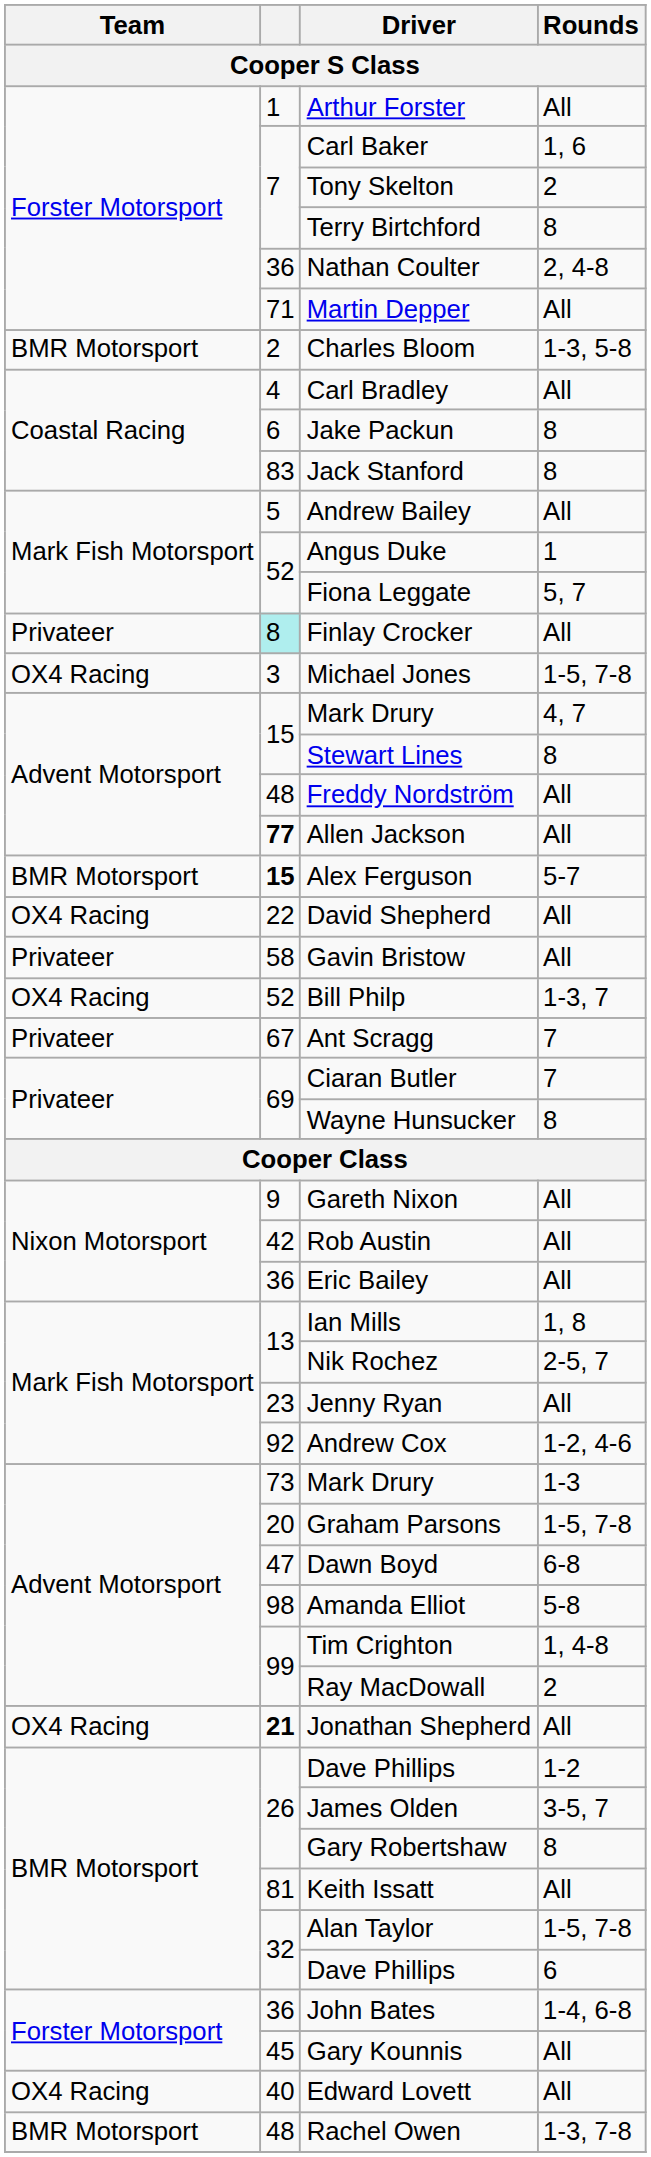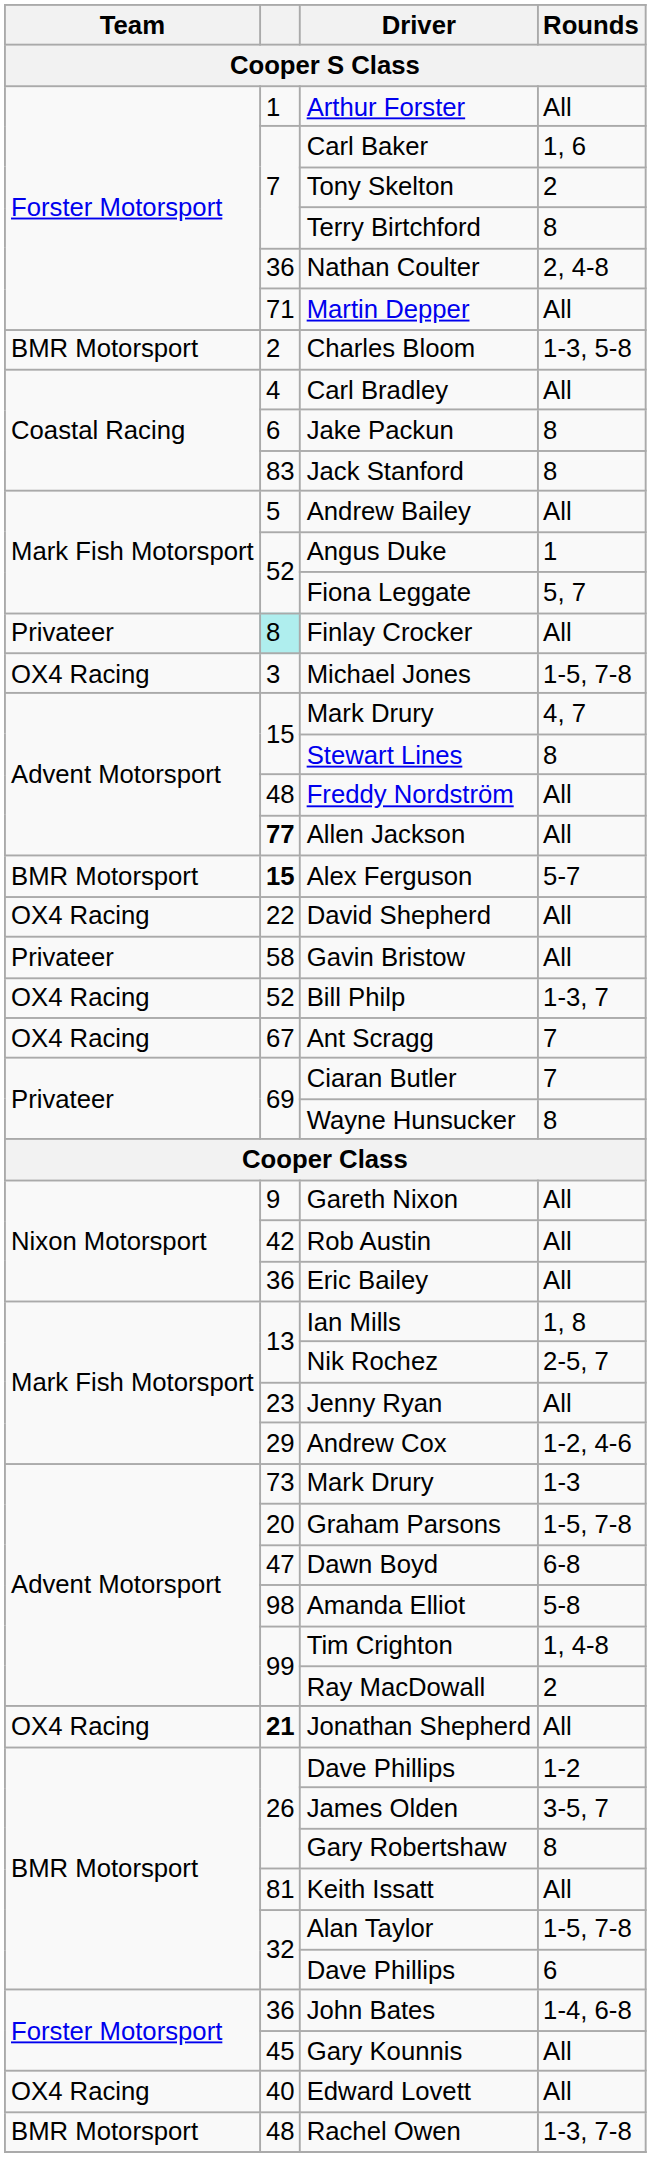Ant Scragg | Team: Privateer -> OX4 Racing
Andrew Cox | column 2: 92 -> 29
